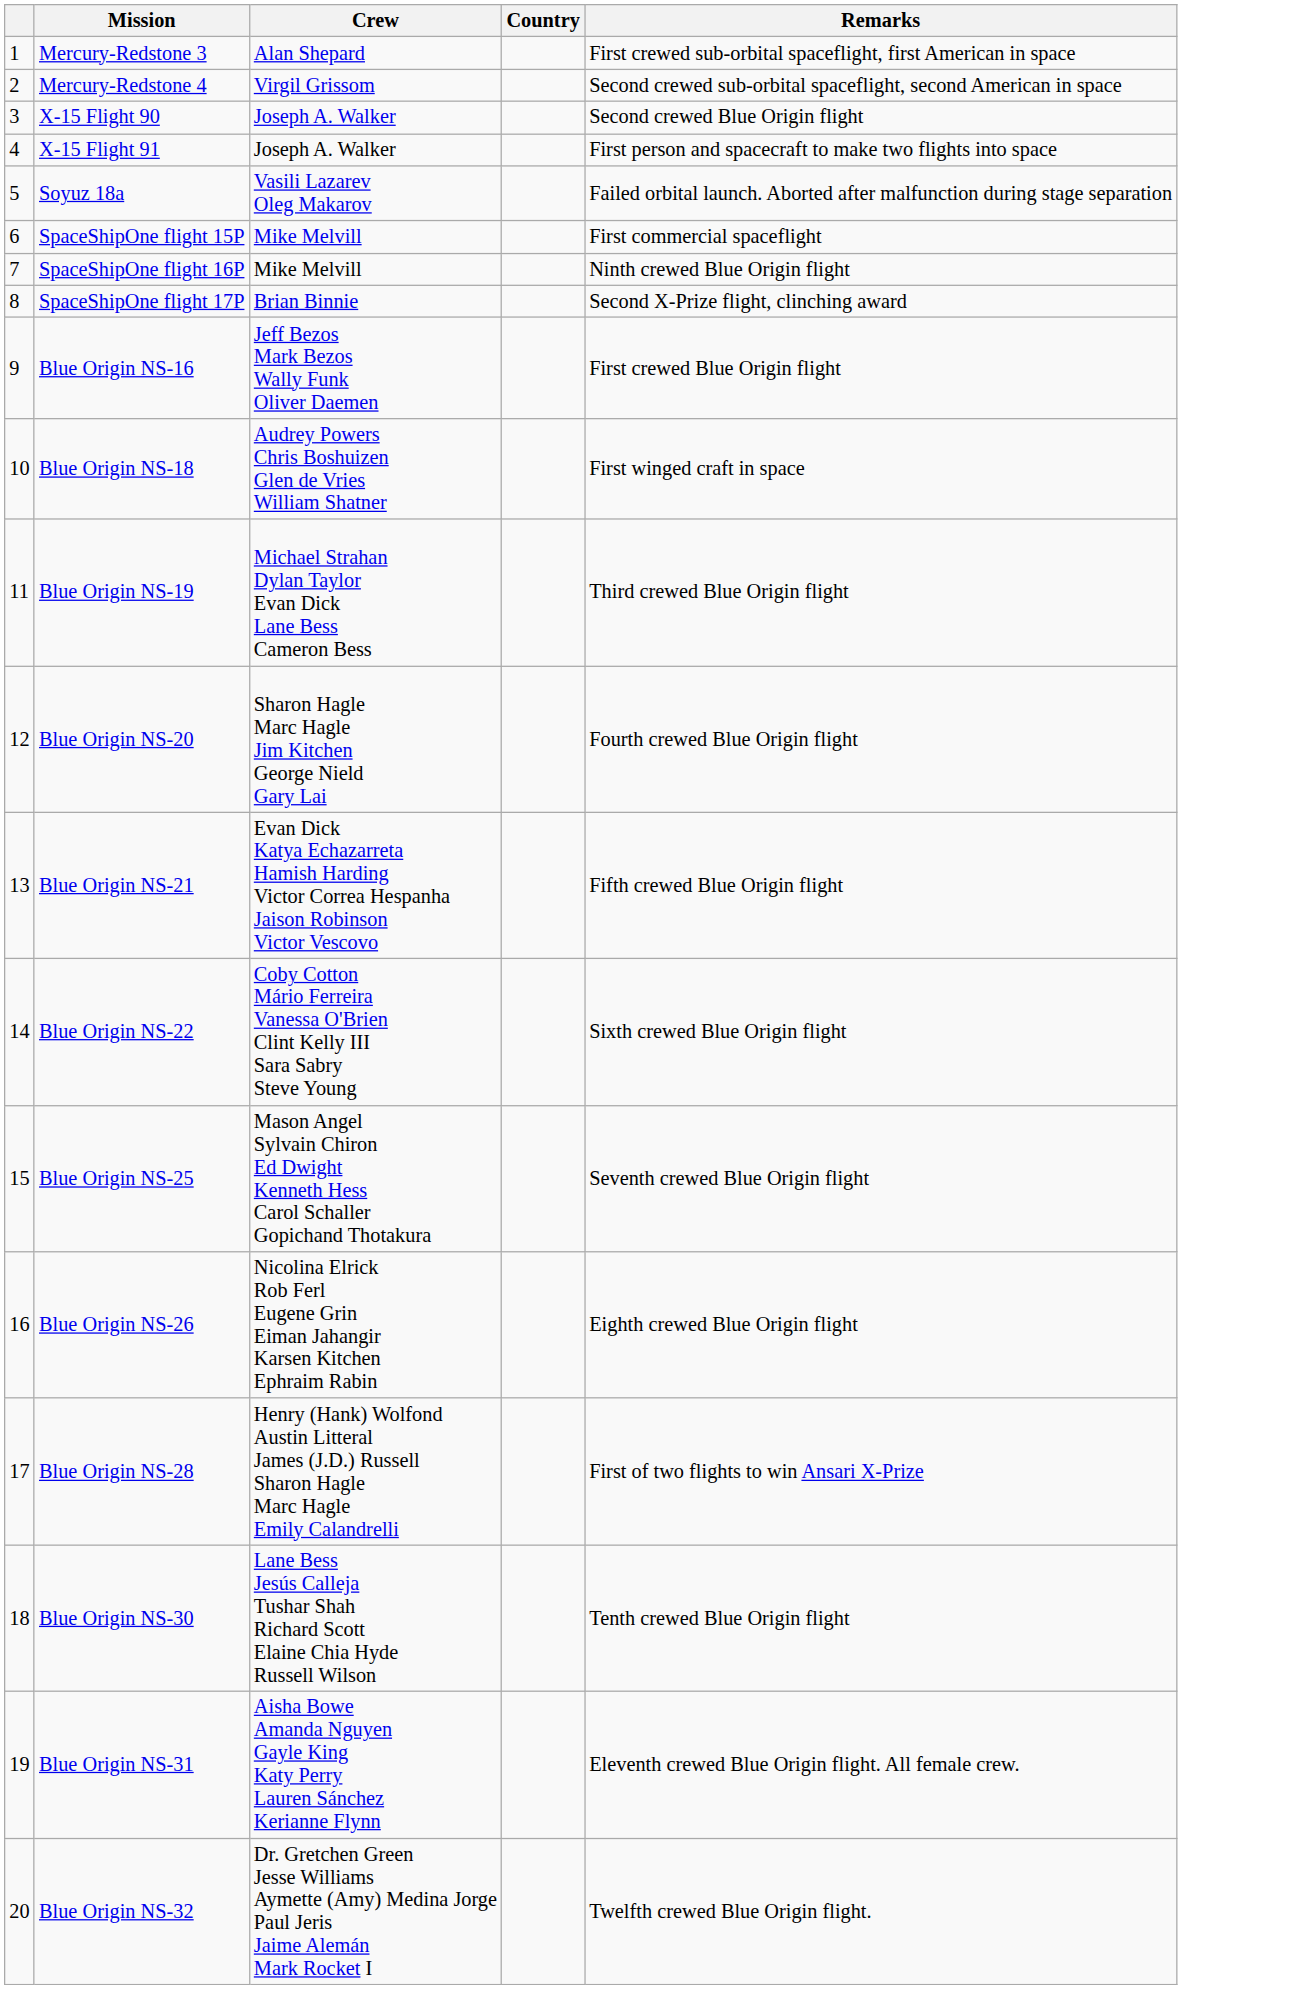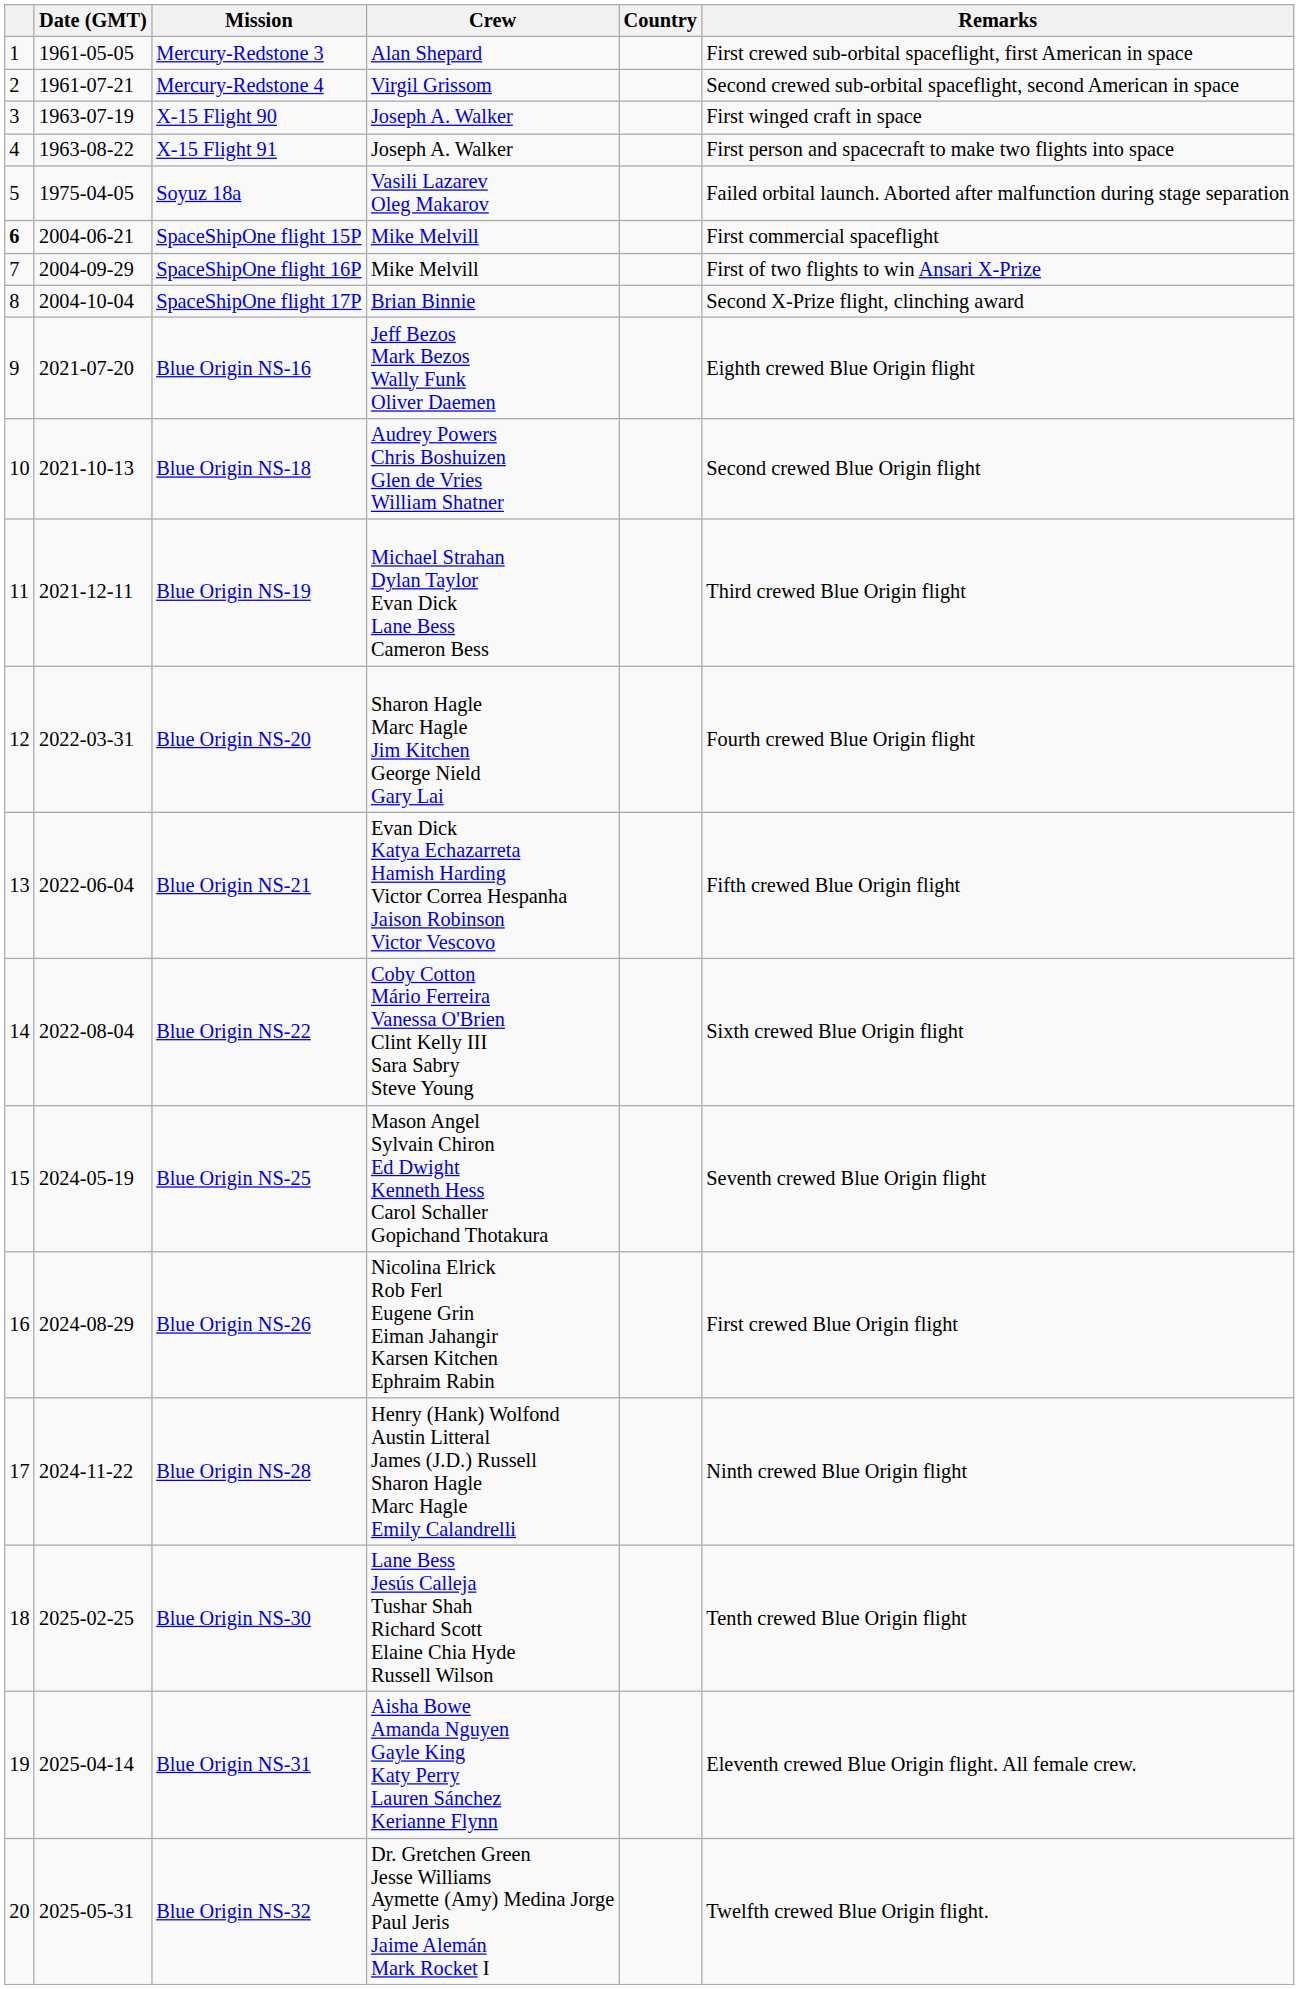+ column: Date (GMT) | 1961-05-05 | 1961-07-21 | 1963-07-19 | 1963-08-22 | 1975-04-05 | 2004-06-21 | 2004-09-29 | 2004-10-04 | 2021-07-20 | 2021-10-13 | 2021-12-11 | 2022-03-31 | 2022-06-04 | 2022-08-04 | 2024-05-19 | 2024-08-29 | 2024-11-22 | 2025-02-25 | 2025-04-14 | 2025-05-31
X-15 Flight 90 | Remarks: Second crewed Blue Origin flight -> First winged craft in space
SpaceShipOne flight 15P | column 1: normal -> bold
SpaceShipOne flight 16P | Remarks: Ninth crewed Blue Origin flight -> First of two flights to win Ansari X-Prize
Blue Origin NS-16 | Remarks: First crewed Blue Origin flight -> Eighth crewed Blue Origin flight
Blue Origin NS-18 | Remarks: First winged craft in space -> Second crewed Blue Origin flight
Blue Origin NS-26 | Remarks: Eighth crewed Blue Origin flight -> First crewed Blue Origin flight
Blue Origin NS-28 | Remarks: First of two flights to win Ansari X-Prize -> Ninth crewed Blue Origin flight
